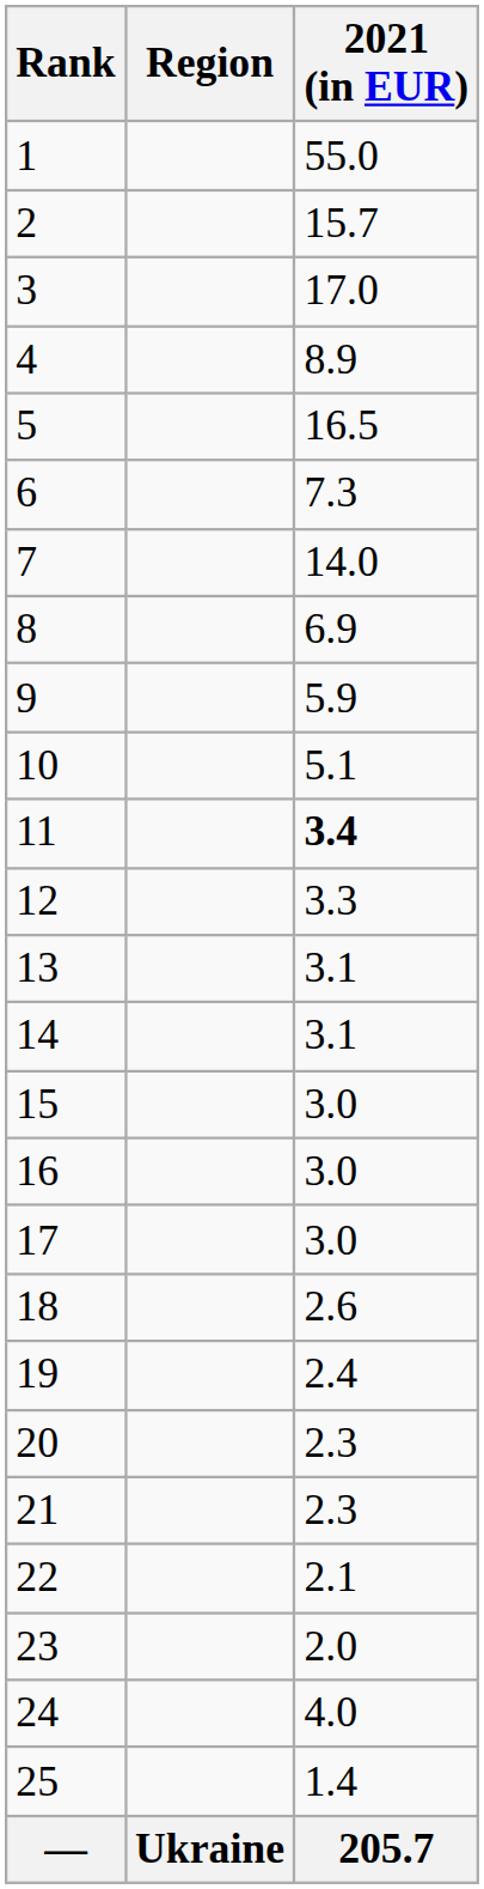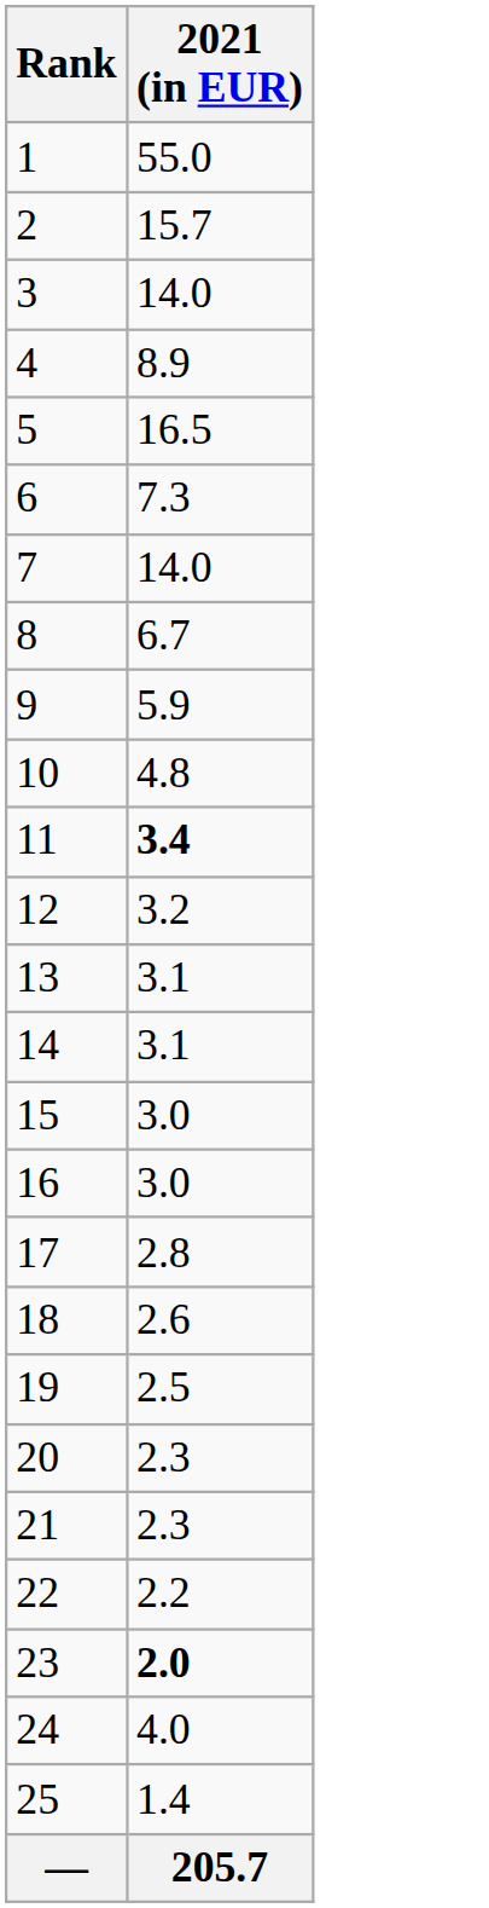- column: Region | Ukraine
3 | 2021 (in EUR): 17.0 -> 14.0
8 | 2021 (in EUR): 6.9 -> 6.7
10 | 2021 (in EUR): 5.1 -> 4.8
12 | 2021 (in EUR): 3.3 -> 3.2
17 | 2021 (in EUR): 3.0 -> 2.8
19 | 2021 (in EUR): 2.4 -> 2.5
22 | 2021 (in EUR): 2.1 -> 2.2
23 | 2021 (in EUR): normal -> bold
